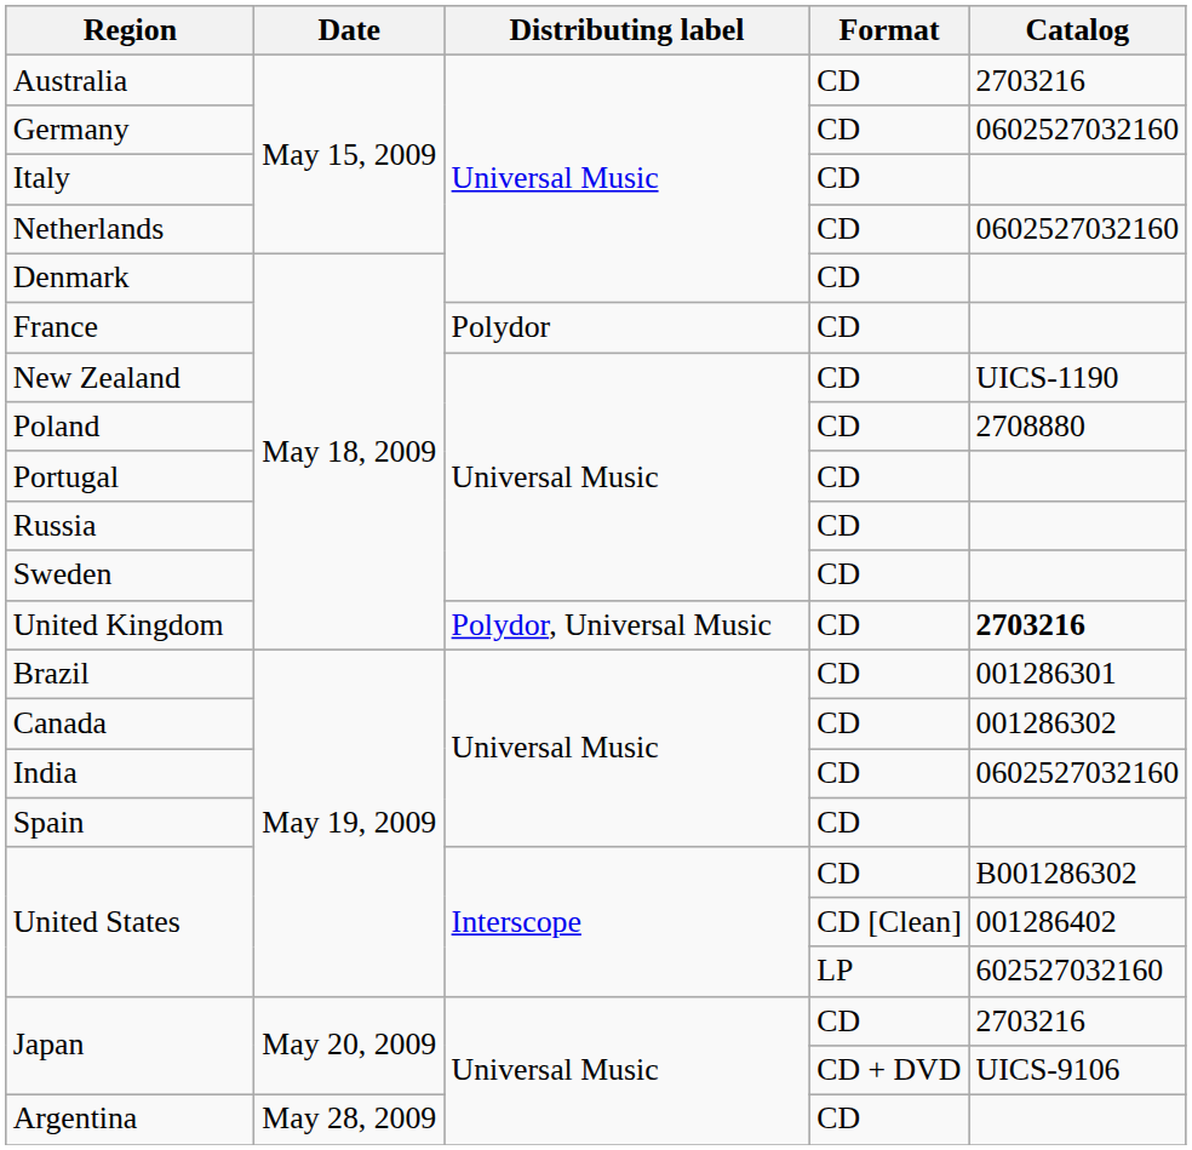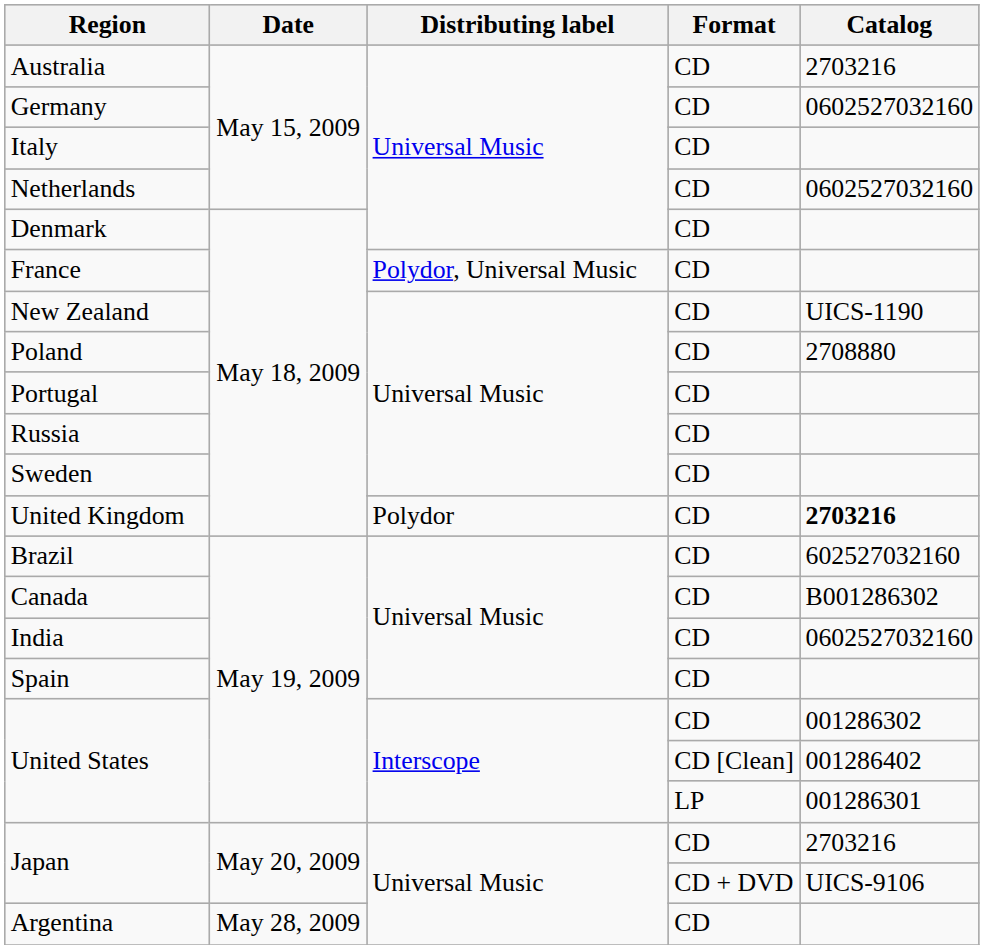France | Distributing label: Polydor -> Polydor, Universal Music
United Kingdom | Distributing label: Polydor, Universal Music -> Polydor
Brazil | Catalog: 001286301 -> 602527032160
Canada | Catalog: 001286302 -> B001286302
United States / CD | Catalog: B001286302 -> 001286302
United States / LP | Catalog: 602527032160 -> 001286301
